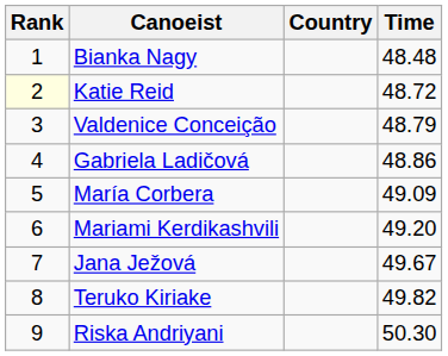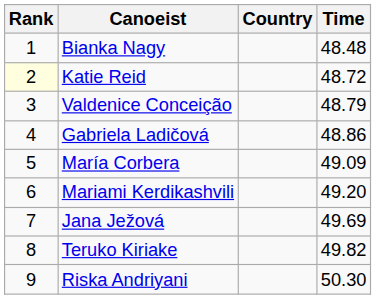Jana Ježová | Time: 49.67 -> 49.69
